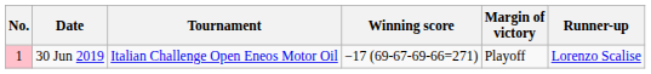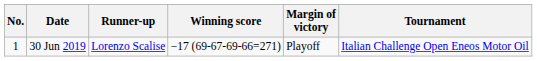columns swapped: Tournament <-> Runner-up
30 Jun 2019 | No.: pink background -> no background
